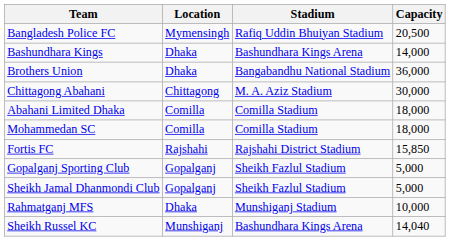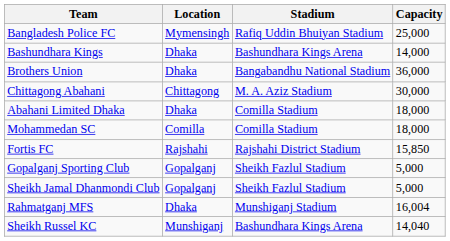Bangladesh Police FC | Capacity: 20,500 -> 25,000
Abahani Limited Dhaka | Location: Comilla -> Dhaka
Rahmatganj MFS | Capacity: 10,000 -> 16,004
